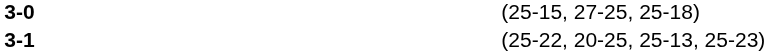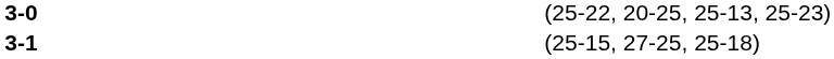3-0 | column 4: (25-15, 27-25, 25-18) -> (25-22, 20-25, 25-13, 25-23)
3-1 | column 4: (25-22, 20-25, 25-13, 25-23) -> (25-15, 27-25, 25-18)
